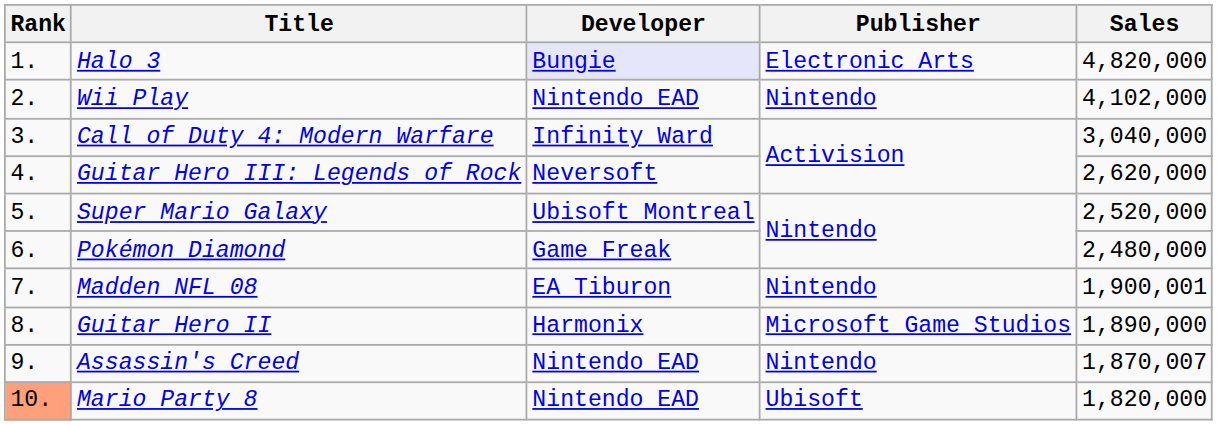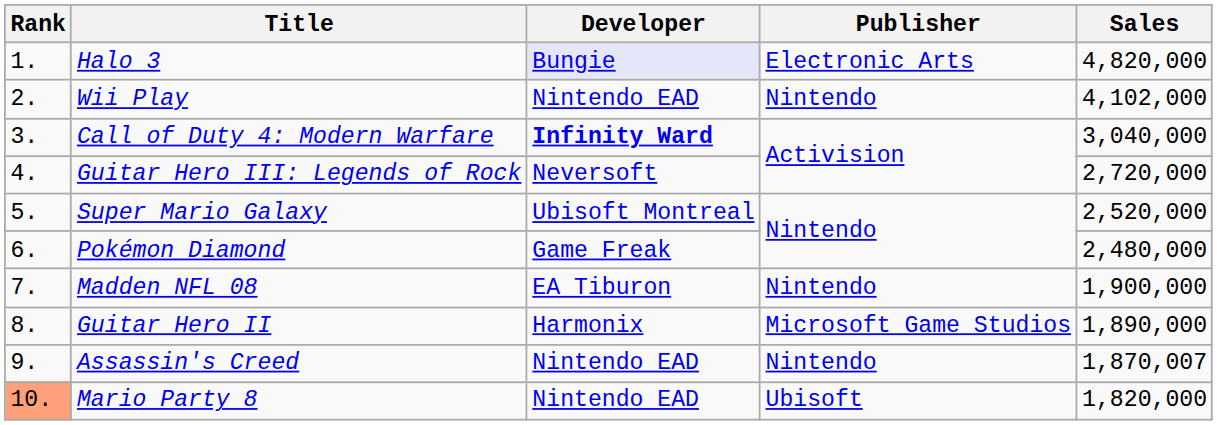Call of Duty 4: Modern Warfare | Developer: normal -> bold
Guitar Hero III: Legends of Rock | Sales: 2,620,000 -> 2,720,000
Madden NFL 08 | Sales: 1,900,001 -> 1,900,000
